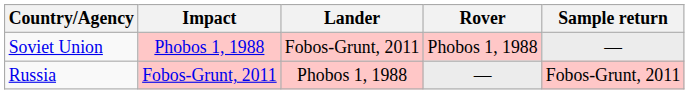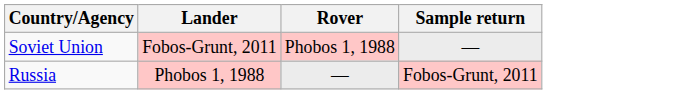- column: Impact | Phobos 1, 1988 | Fobos-Grunt, 2011
